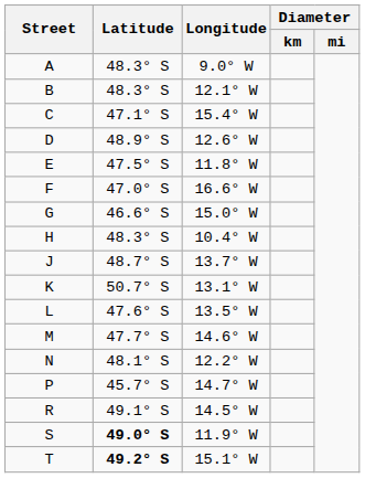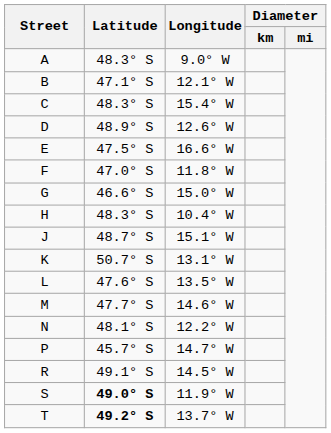B | Latitude: 48.3° S -> 47.1° S
C | Latitude: 47.1° S -> 48.3° S
E | Longitude: 11.8° W -> 16.6° W
F | Longitude: 16.6° W -> 11.8° W
J | Longitude: 13.7° W -> 15.1° W
T | Longitude: 15.1° W -> 13.7° W
